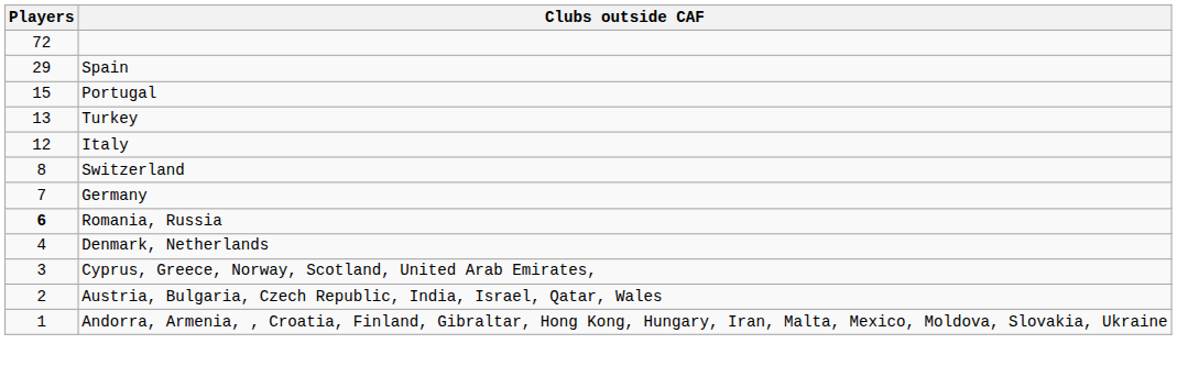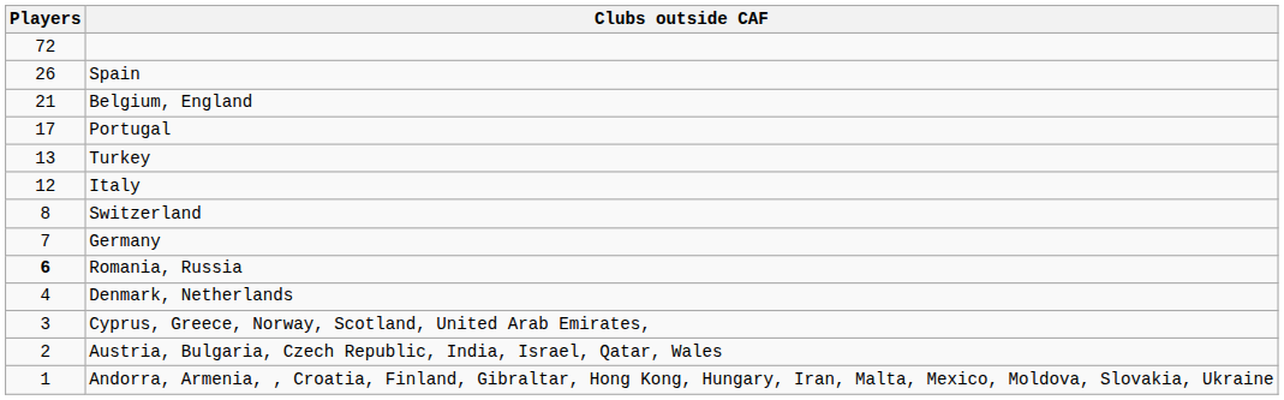Spain | Players: 29 -> 26
+ row: 21 | Belgium, England
Portugal | Players: 15 -> 17
